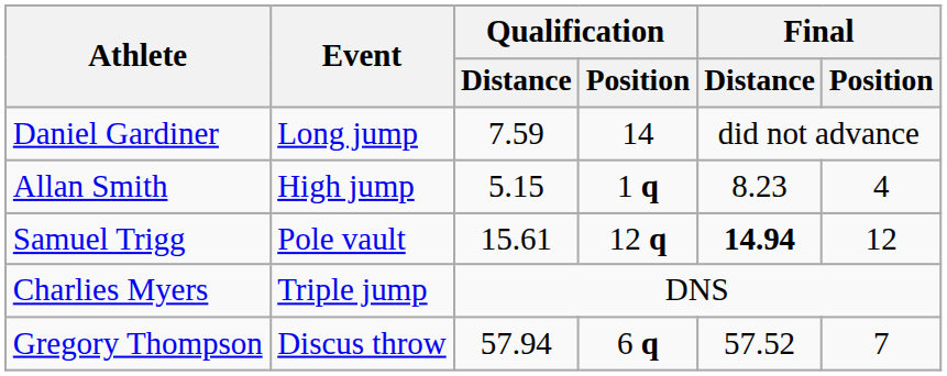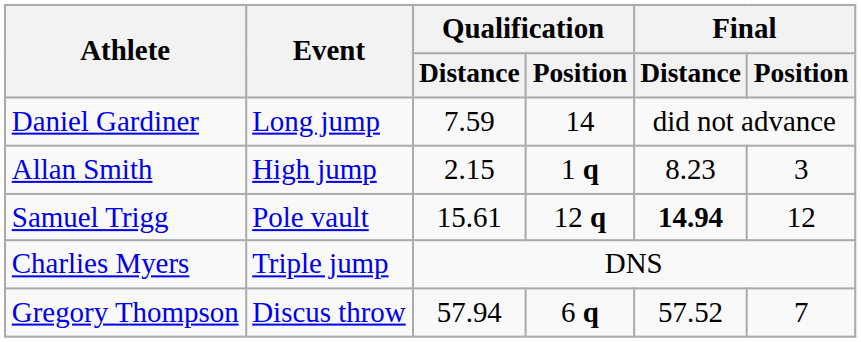Allan Smith | Qualification / Distance: 5.15 -> 2.15
Allan Smith | Final / Position: 4 -> 3
